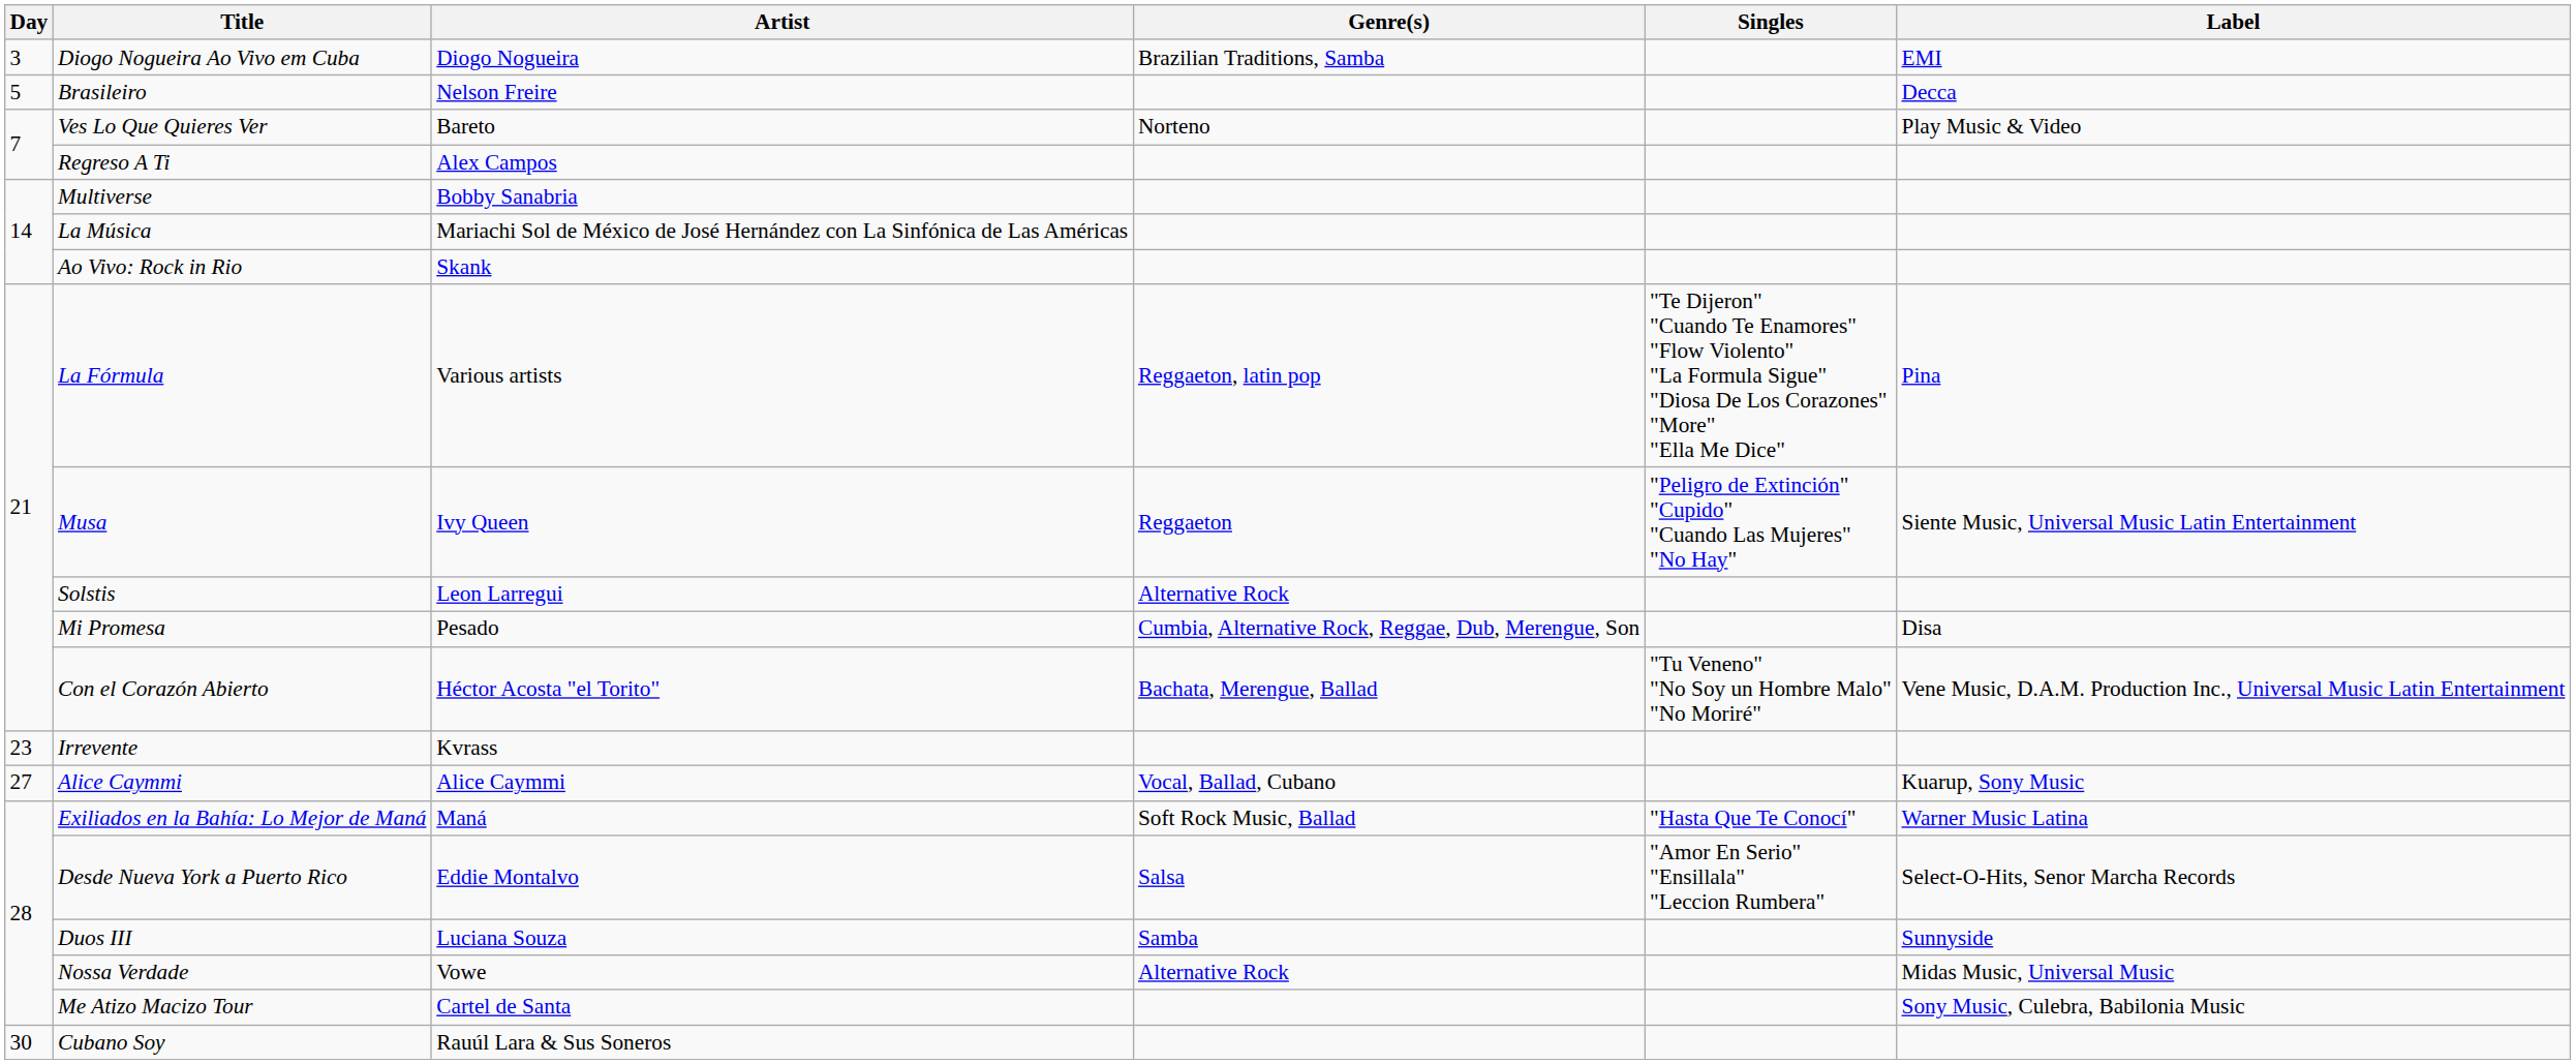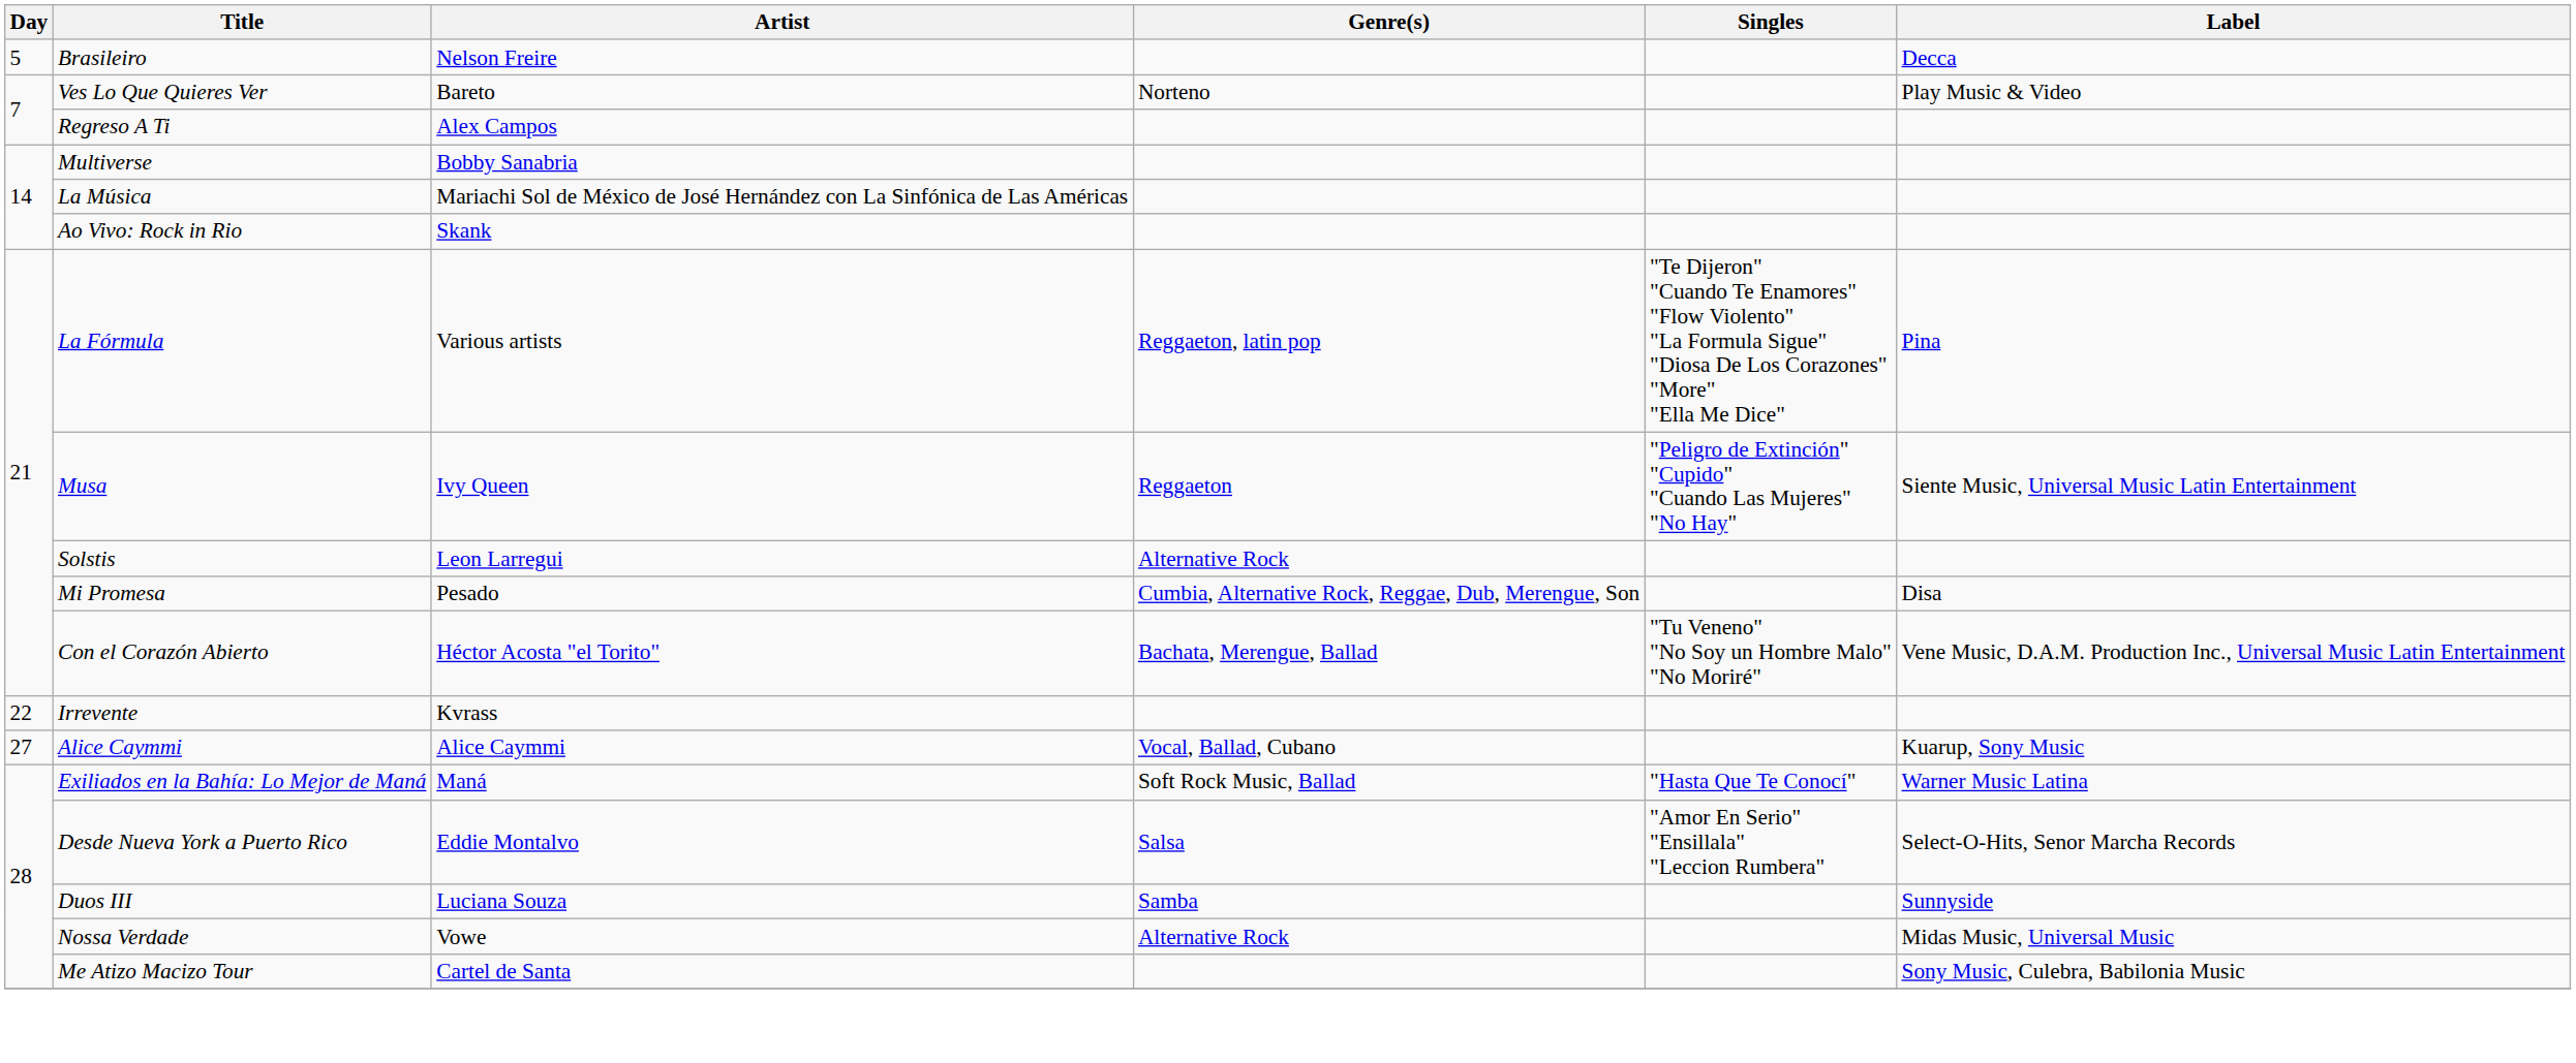- row: 3 | Diogo Nogueira Ao Vivo em Cuba | Diogo Nogueira | Brazilian Traditions, Samba | EMI
Irrevente | Day: 23 -> 22
- row: 30 | Cubano Soy | Rauúl Lara & Sus Soneros
